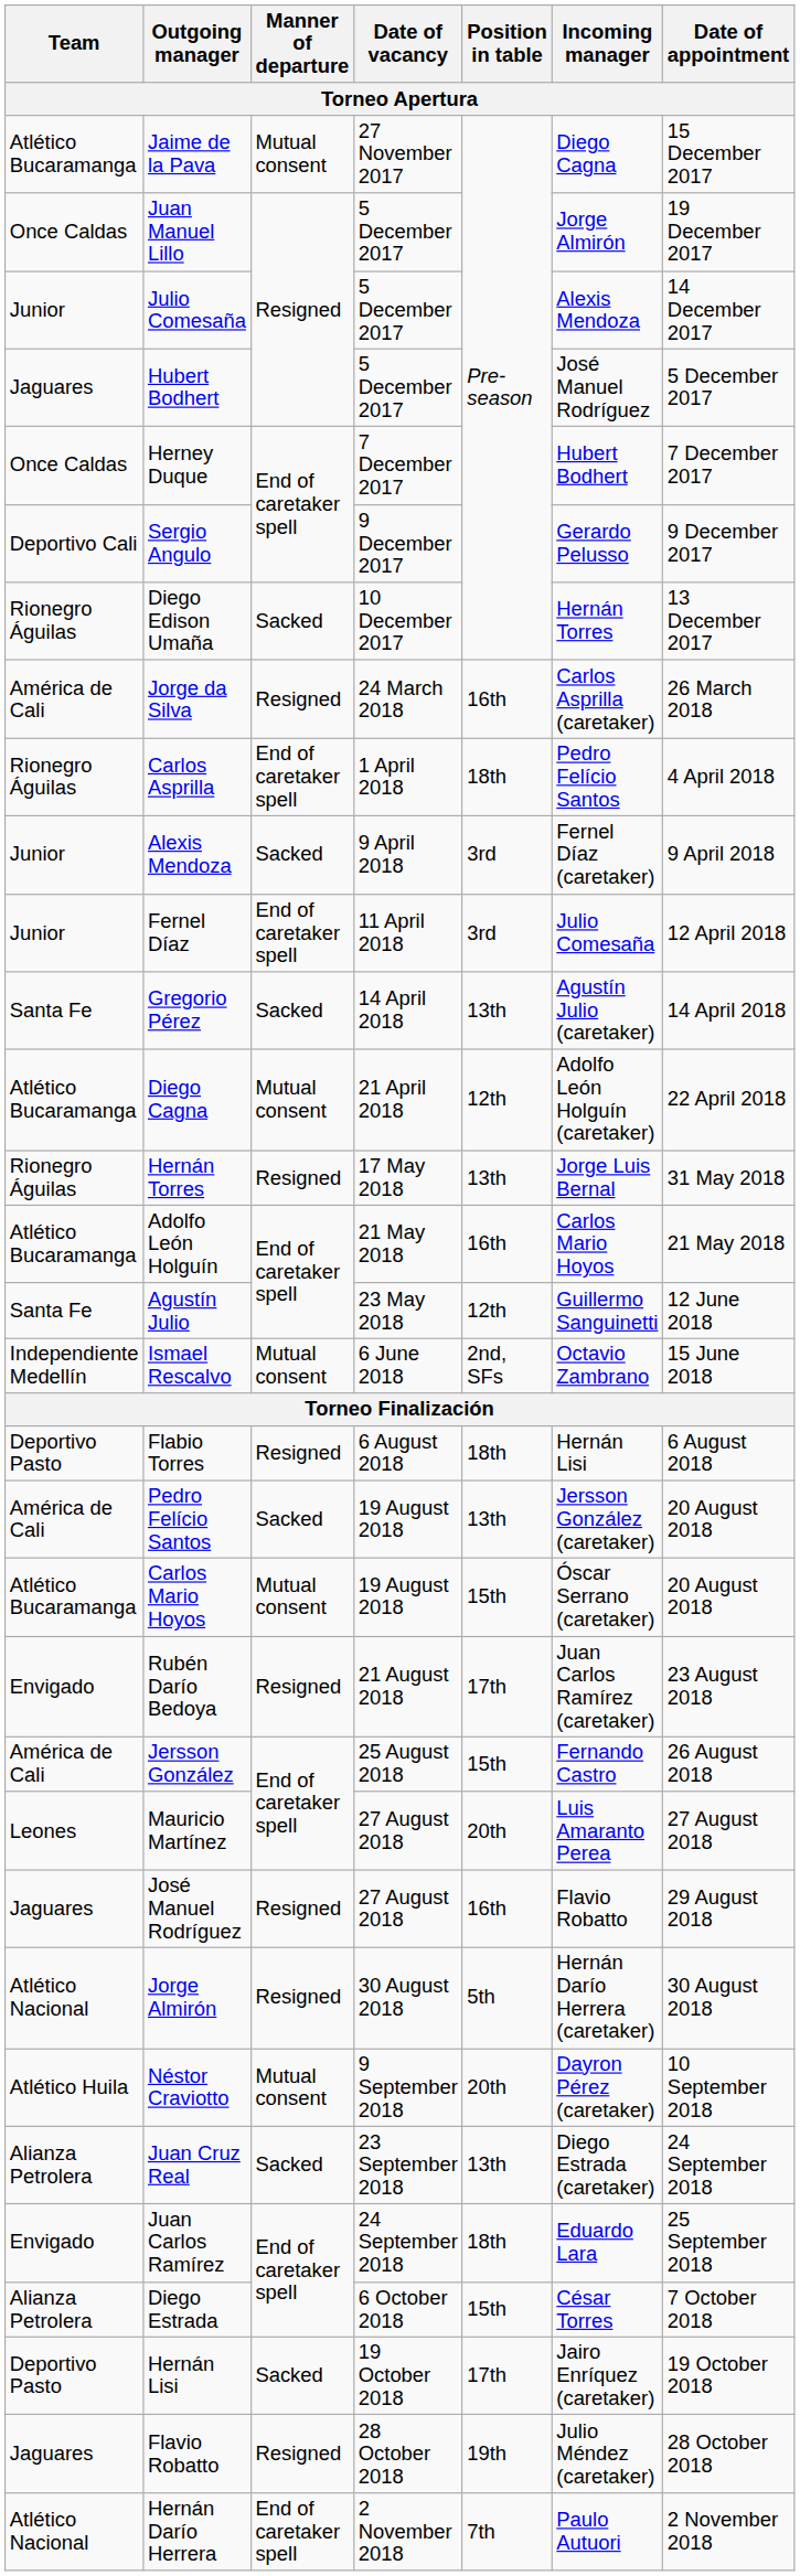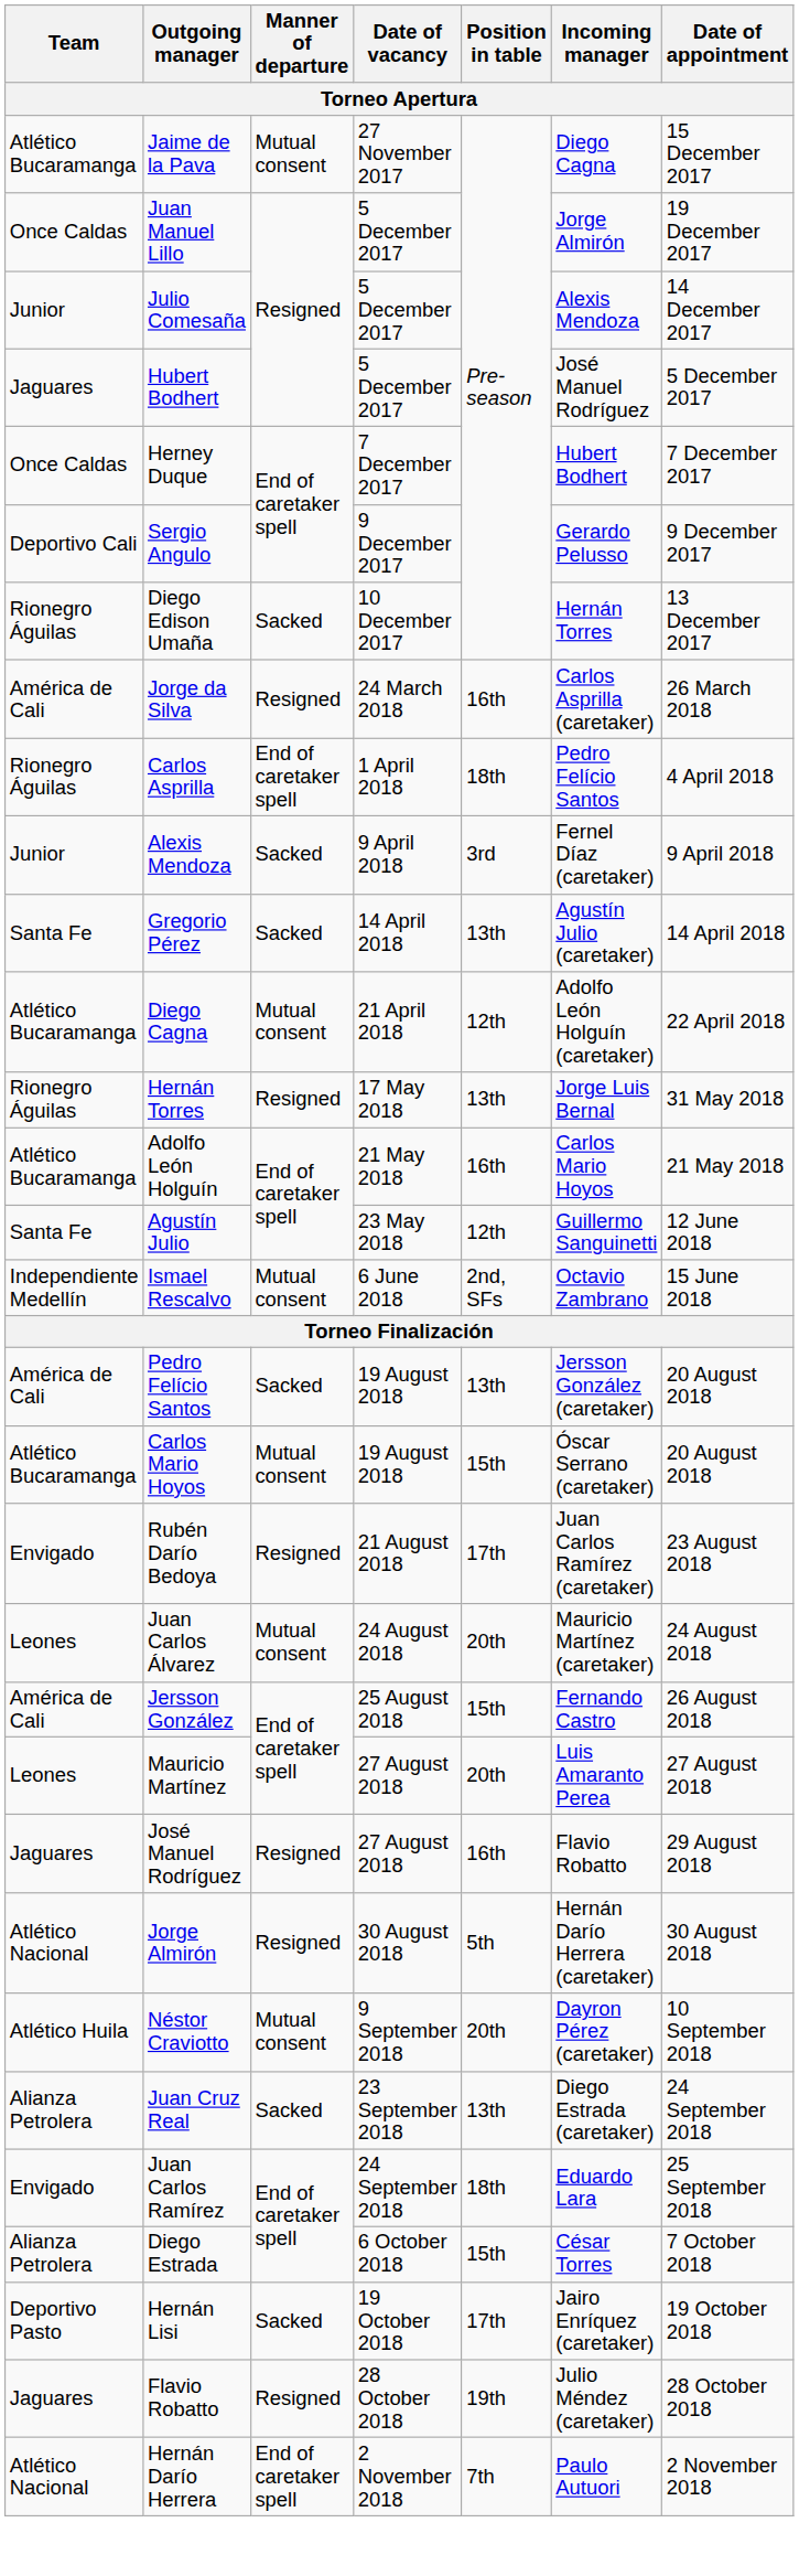- row: Junior | Fernel Díaz | End of caretaker spell | 11 April 2018 | 3rd | Julio Comesaña | 12 April 2018
- row: Deportivo Pasto | Flabio Torres | Resigned | 6 August 2018 | 18th | Hernán Lisi | 6 August 2018
+ row: Leones | Juan Carlos Álvarez | Mutual consent | 24 August 2018 | 20th | Mauricio Martínez (caretaker) | 24 August 2018
